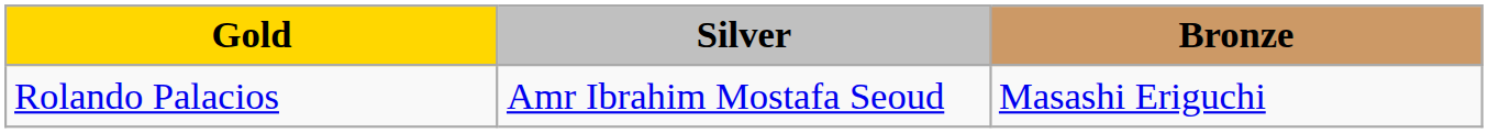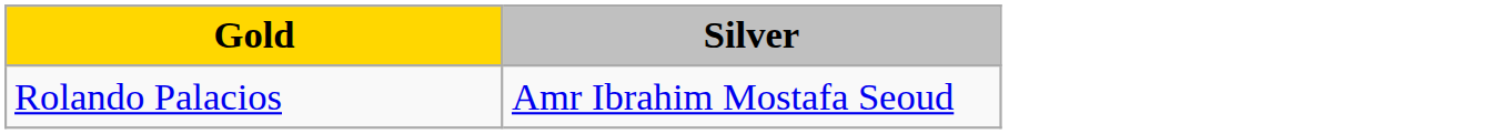- column: Bronze | Masashi Eriguchi
